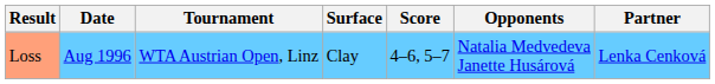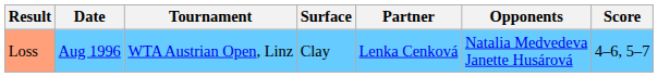columns swapped: Partner <-> Score
